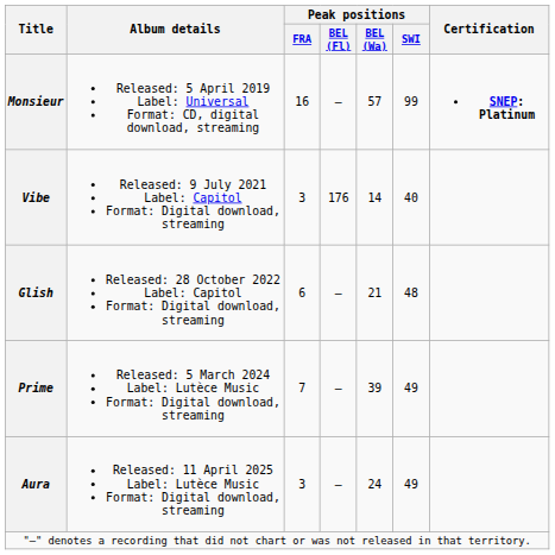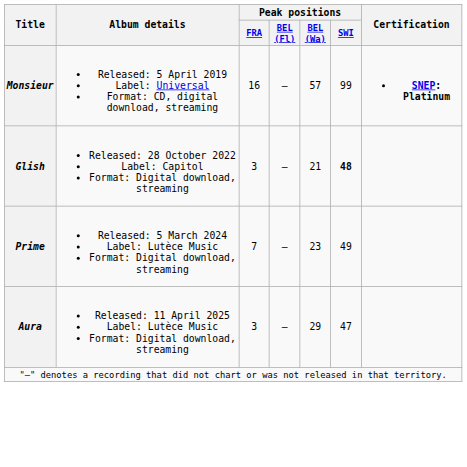- row: Vibe | Released: 9 July 2021 Label: Capitol Format: Digital download, streaming | 3 | 176 | 14 | 40
Glish | Peak positions / FRA: 6 -> 3
Glish | Peak positions / SWI: normal -> bold
Prime | Peak positions / BEL (Wa): 39 -> 23
Aura | Peak positions / BEL (Wa): 24 -> 29
Aura | Peak positions / SWI: 49 -> 47
